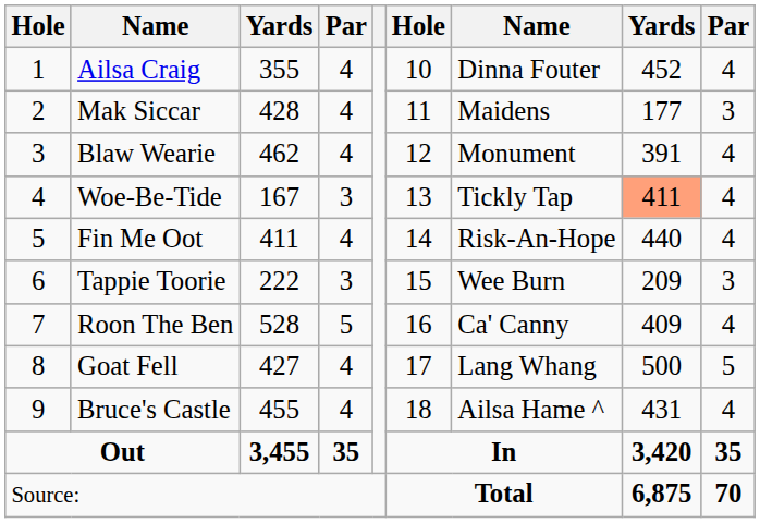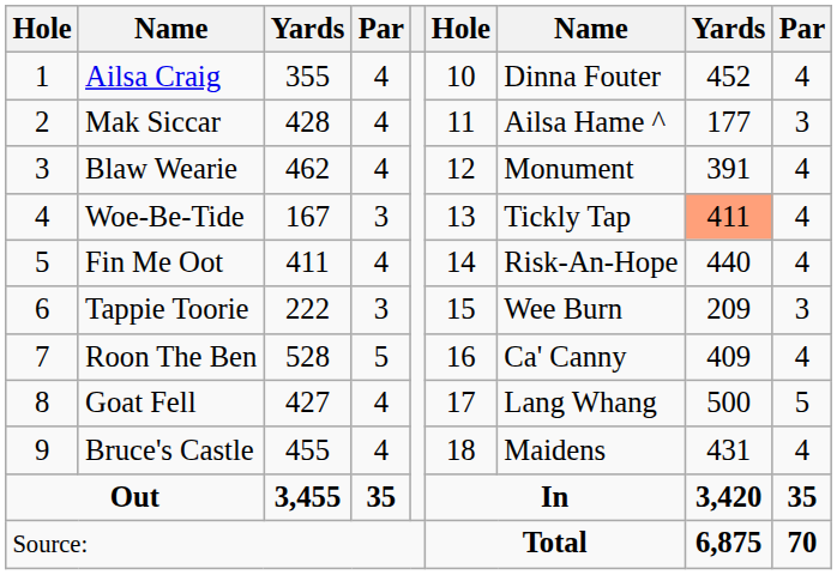Mak Siccar | column 7: Maidens -> Ailsa Hame ^
Bruce's Castle | column 7: Ailsa Hame ^ -> Maidens
